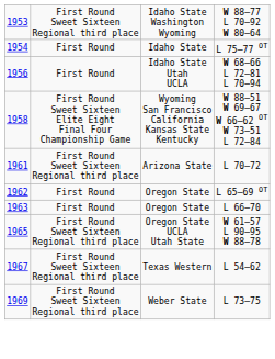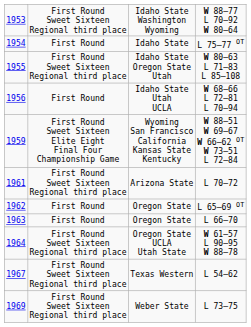+ row: 1955 | First Round Sweet Sixteen Regional third place | Idaho State Oregon State Utah | W 80–63 L 71–83 L 85–108
W 88–51 W 69–67 W 66–62 OT W 73–51 L 72–84 | column 1: 1958 -> 1959
W 61–57 L 90–95 W 88–78 | column 1: 1965 -> 1964
